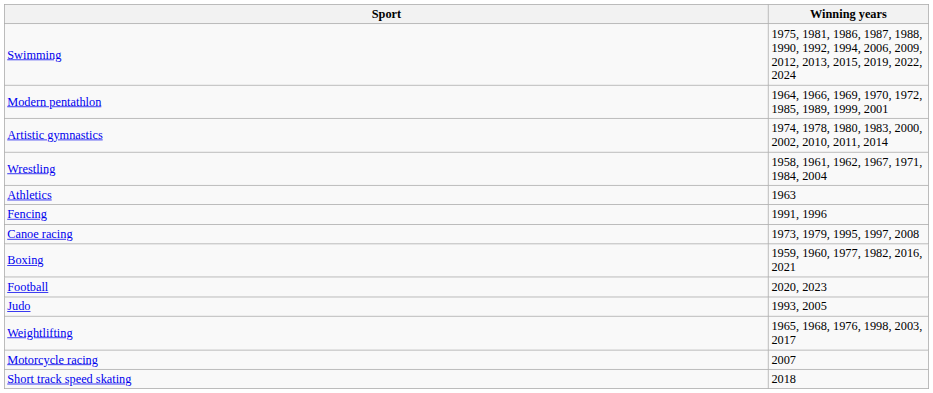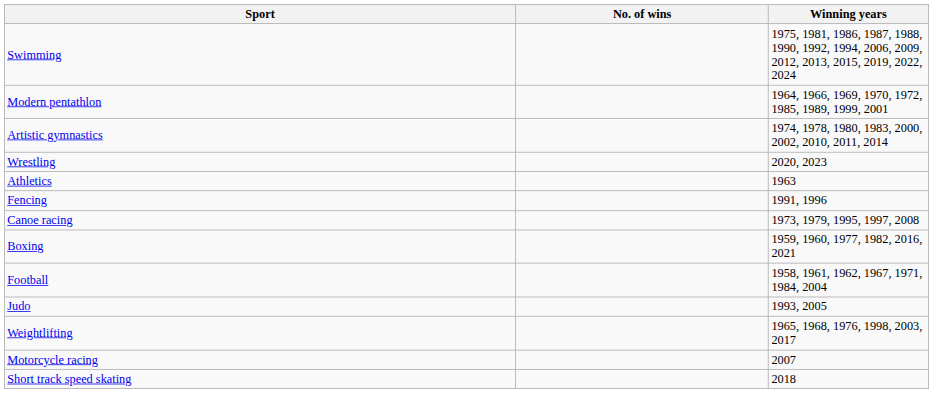+ column: No. of wins
Wrestling | Winning years: 1958, 1961, 1962, 1967, 1971, 1984, 2004 -> 2020, 2023
Football | Winning years: 2020, 2023 -> 1958, 1961, 1962, 1967, 1971, 1984, 2004
